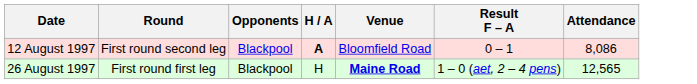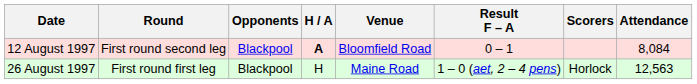+ column: Scorers | Horlock
12 August 1997 | Attendance: 8,086 -> 8,084
26 August 1997 | Venue: bold -> normal
26 August 1997 | Attendance: 12,565 -> 12,563
